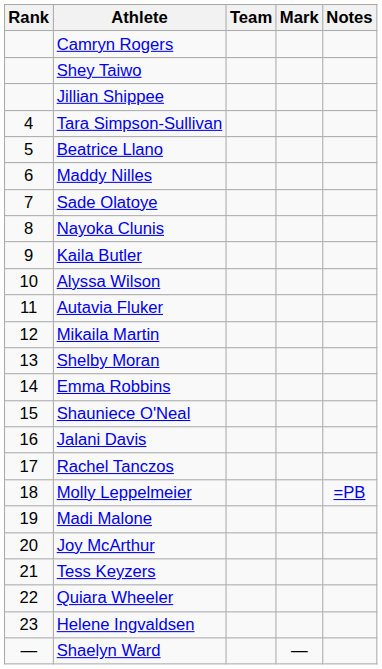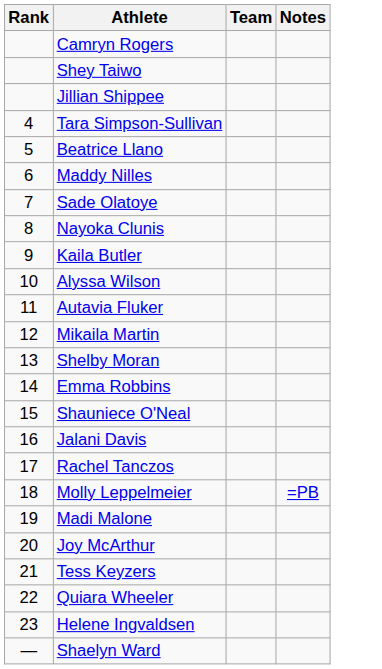- column: Mark | —
